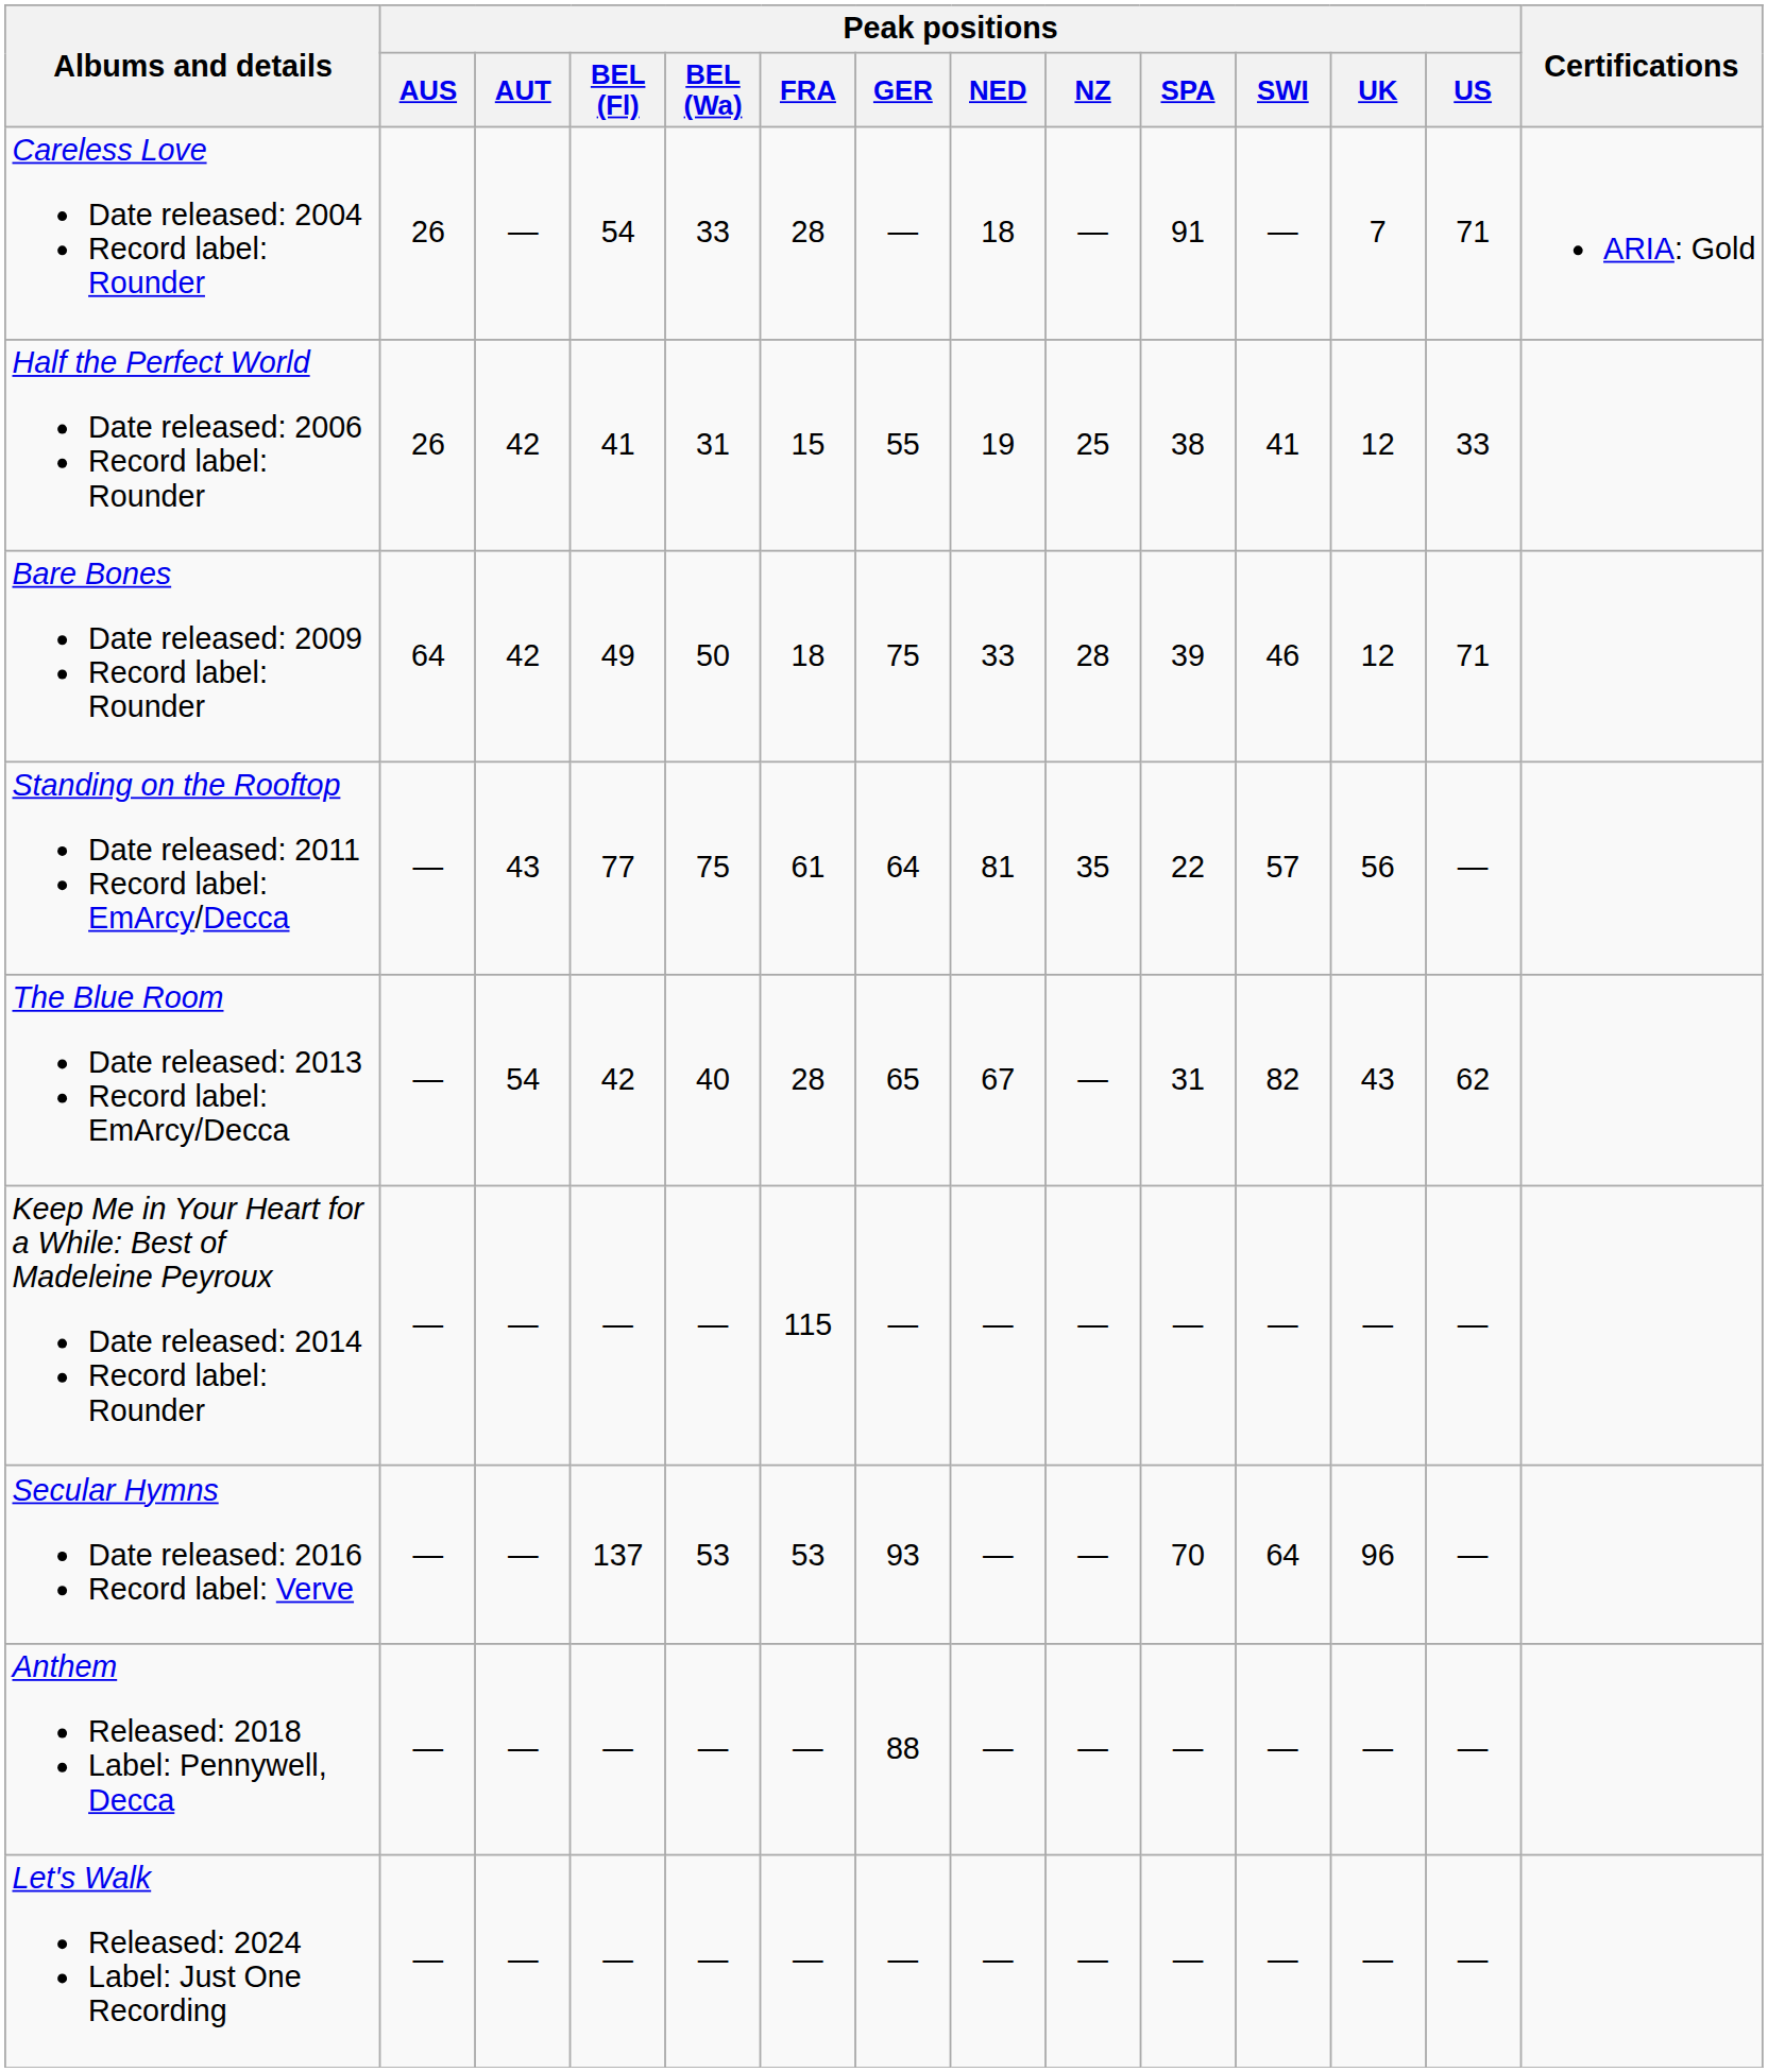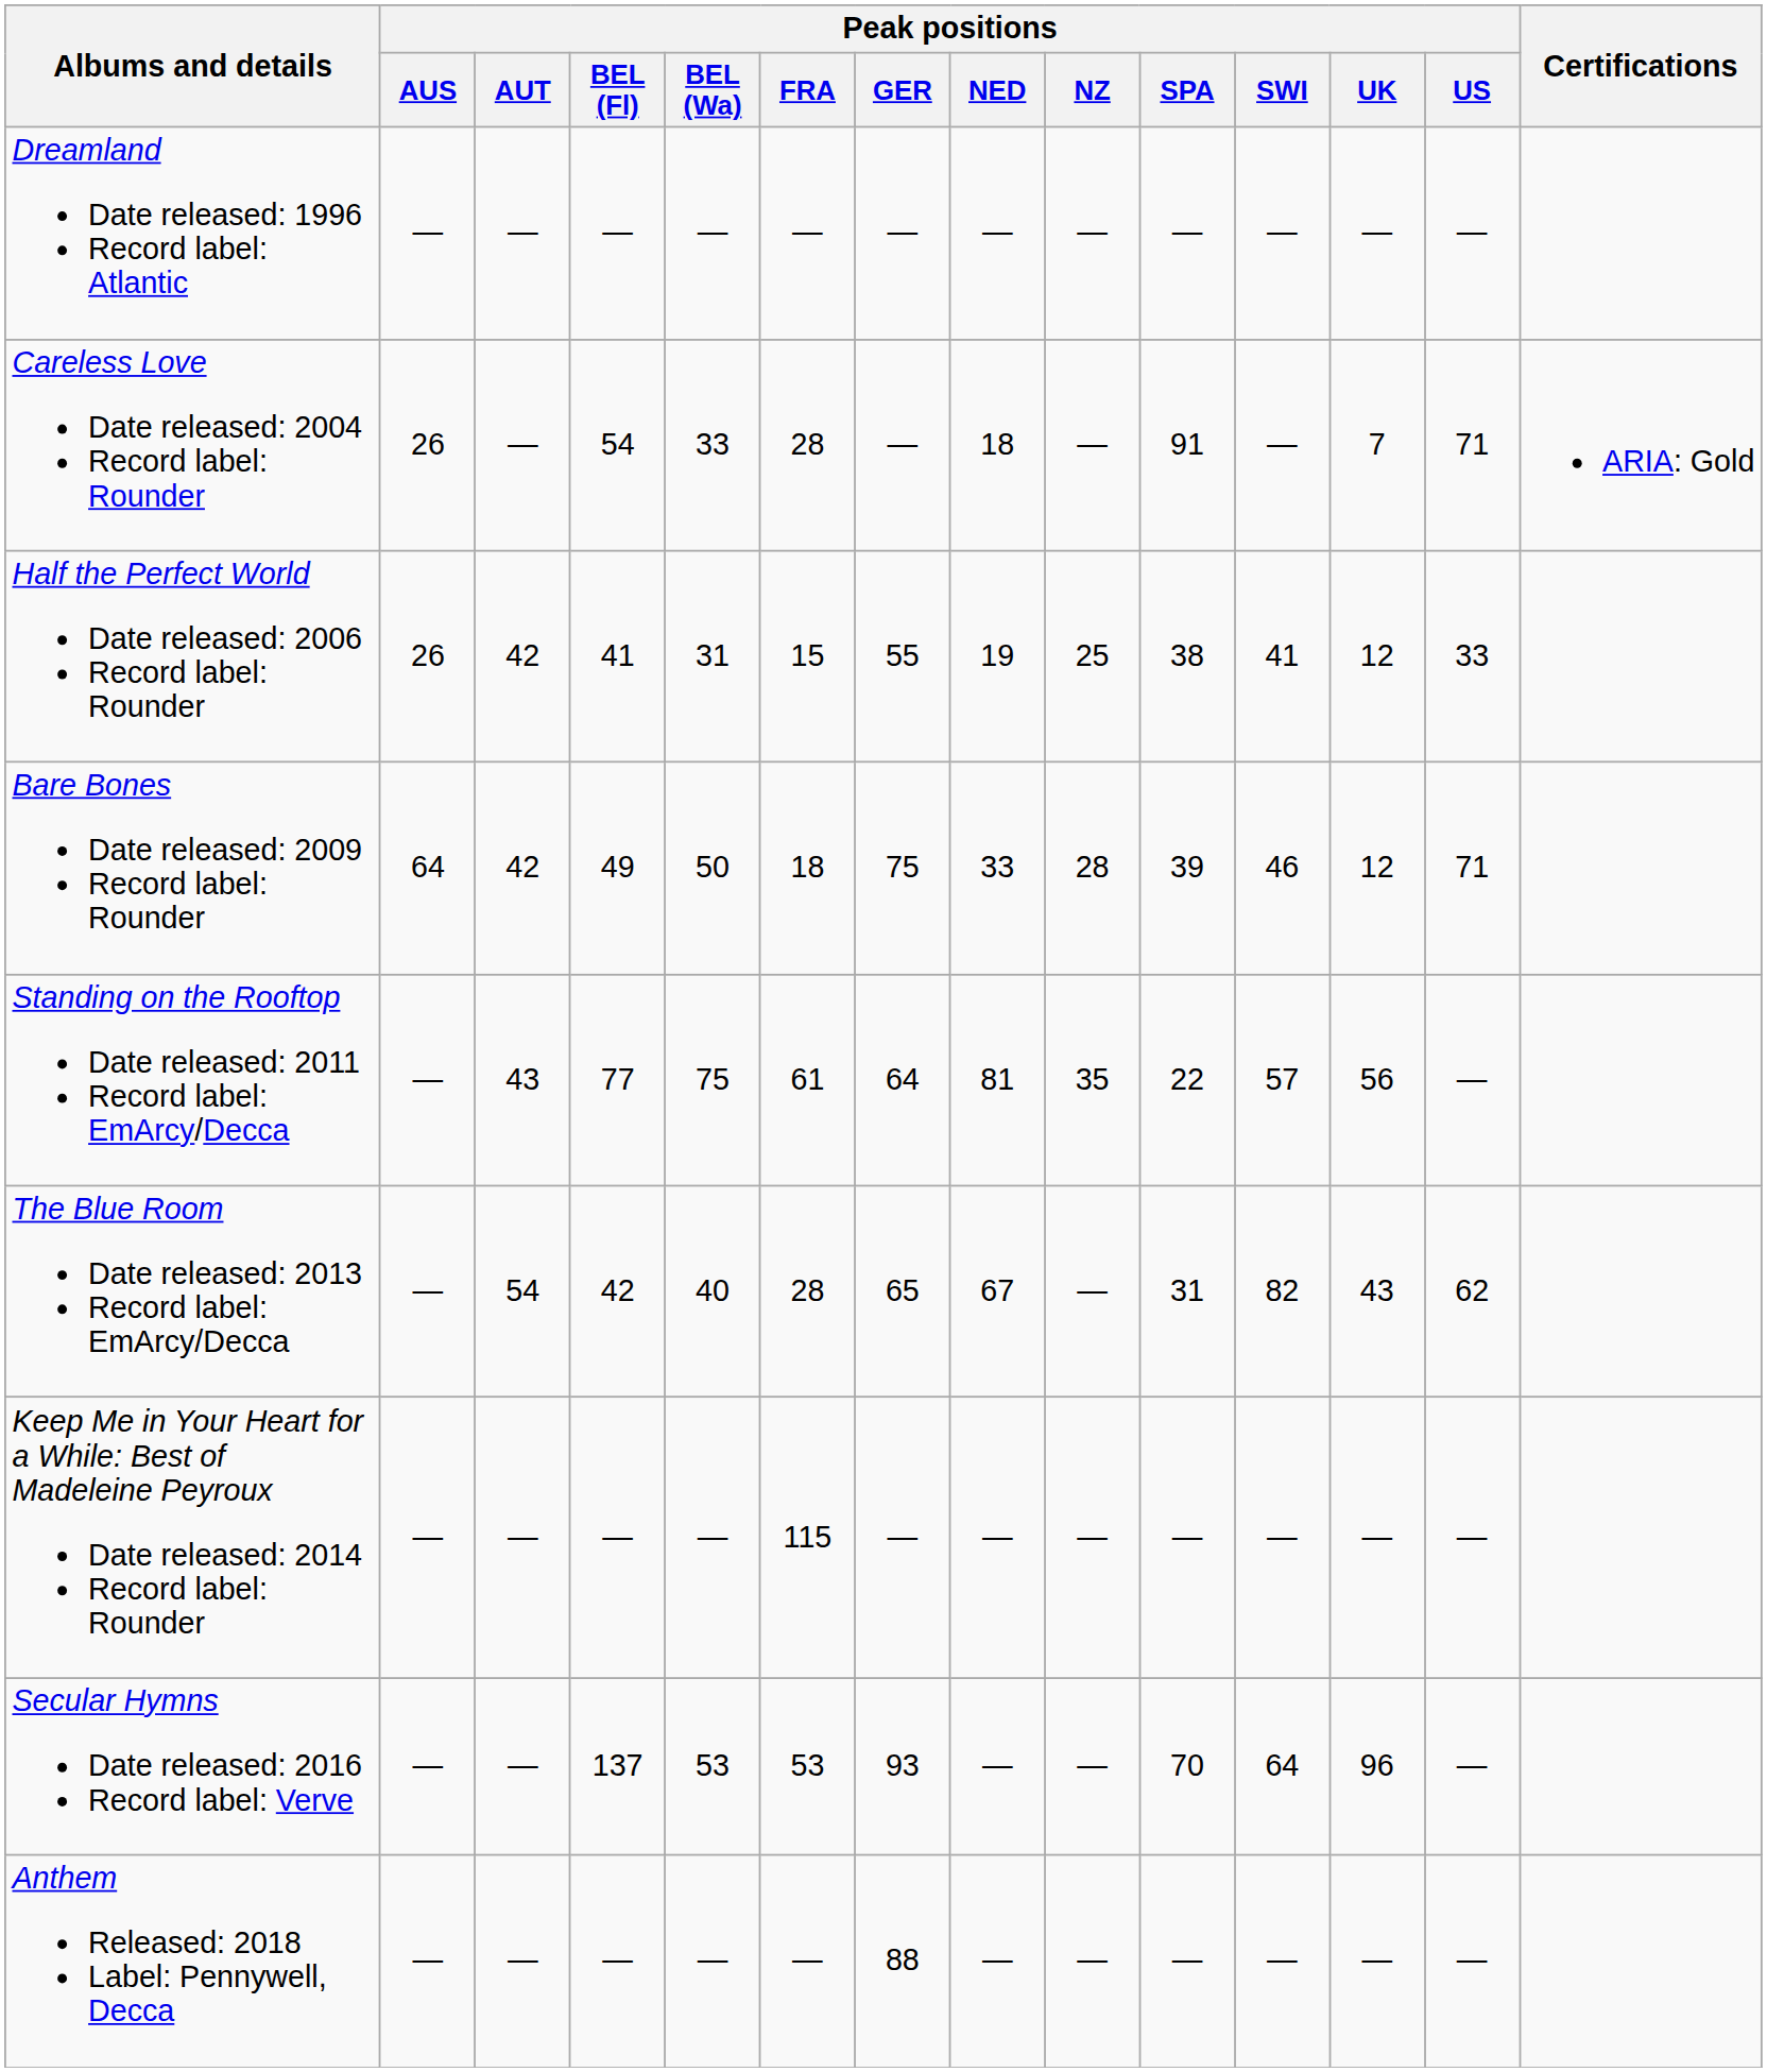+ row: Dreamland Date released: 1996 Record label: Atlantic | — | — | — | — | — | — | — | — | — | — | — | —
- row: Let's Walk Released: 2024 Label: Just One Recording | — | — | — | — | — | — | — | — | — | — | — | —
